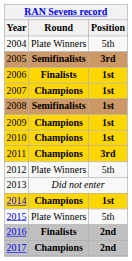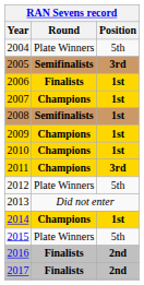2017 | Round: Champions -> Finalists
